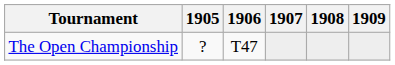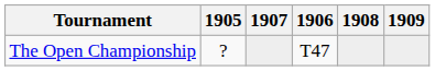columns swapped: 1906 <-> 1907
